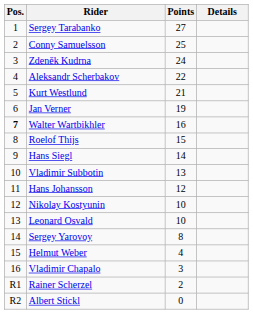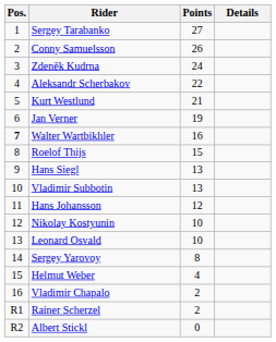Conny Samuelsson | Points: 25 -> 26
Hans Siegl | Points: 14 -> 13
Vladimir Chapalo | Points: 3 -> 2
